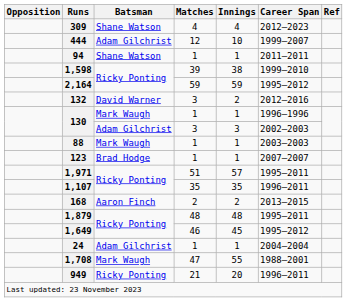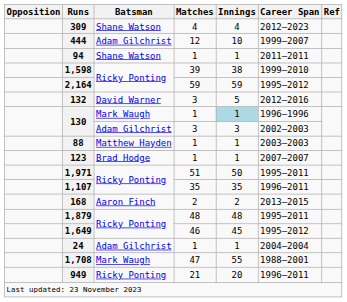132 | Innings: 2 -> 5
130 / 1 | Innings: no background -> lightblue background
88 | Batsman: Mark Waugh -> Matthew Hayden
1,971 | Innings: 57 -> 50
